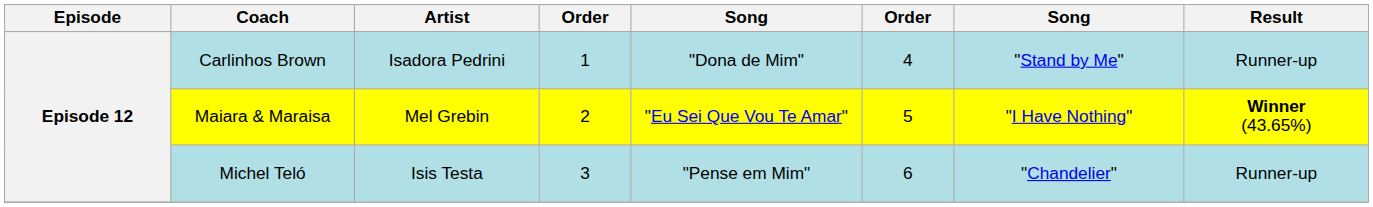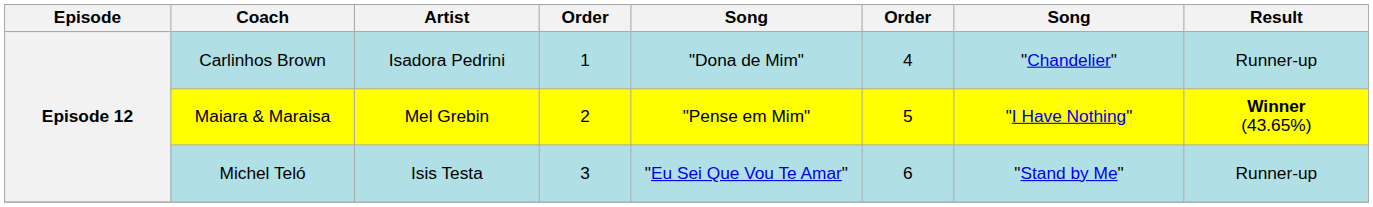Carlinhos Brown | column 7: "Stand by Me" -> "Chandelier"
Maiara & Maraisa | column 5: "Eu Sei Que Vou Te Amar" -> "Pense em Mim"
Michel Teló | column 5: "Pense em Mim" -> "Eu Sei Que Vou Te Amar"
Michel Teló | column 7: "Chandelier" -> "Stand by Me"
